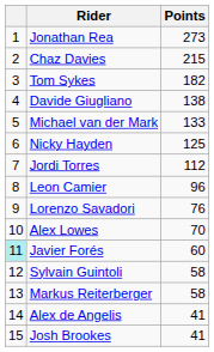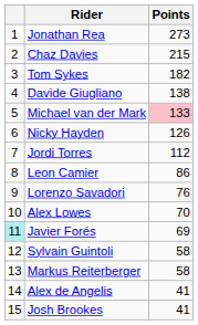Michael van der Mark | Points: no background -> pink background
Nicky Hayden | Points: 125 -> 126
Leon Camier | Points: 96 -> 86
Javier Forés | Points: 60 -> 69
